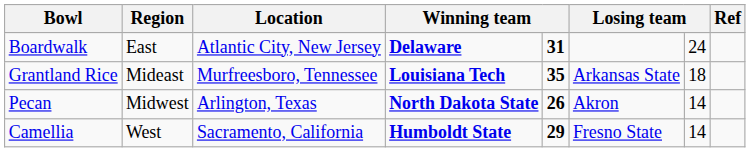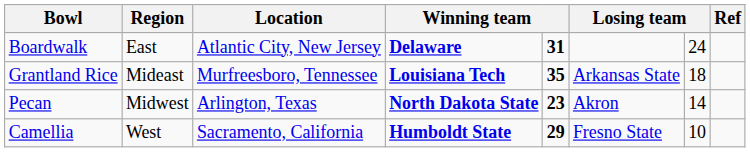Pecan | column 5: 26 -> 23
Camellia | column 7: 14 -> 10
